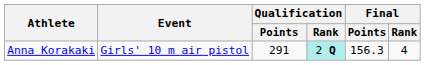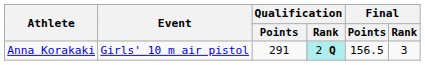Anna Korakaki | Final / Points: 156.3 -> 156.5
Anna Korakaki | Final / Rank: 4 -> 3
